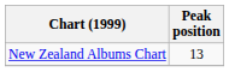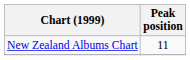New Zealand Albums Chart | Peak position: 13 -> 11
